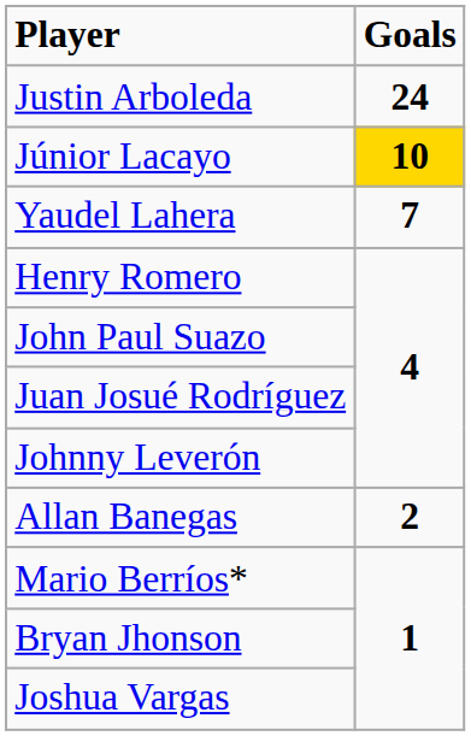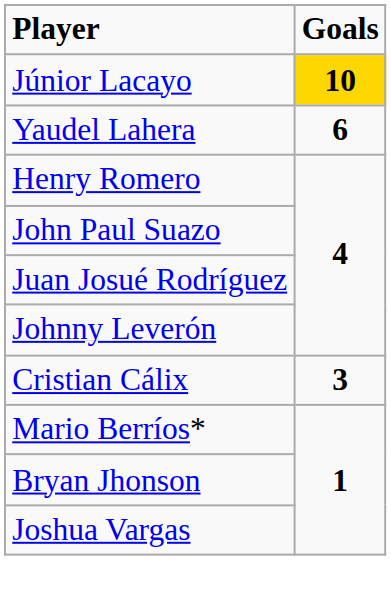- row: Justin Arboleda | 24
Yaudel Lahera | Goals: 7 -> 6
+ row: Cristian Cálix | 3
- row: Allan Banegas | 2
